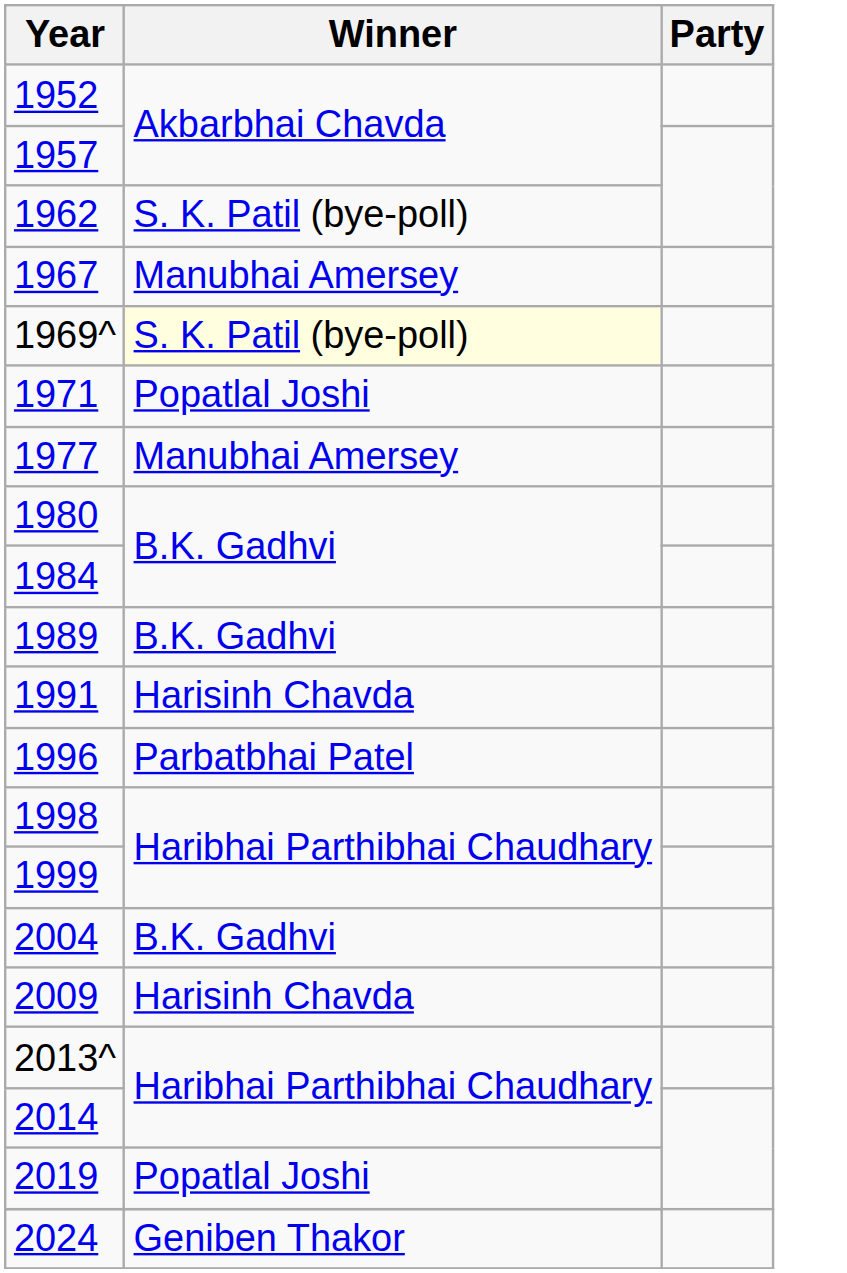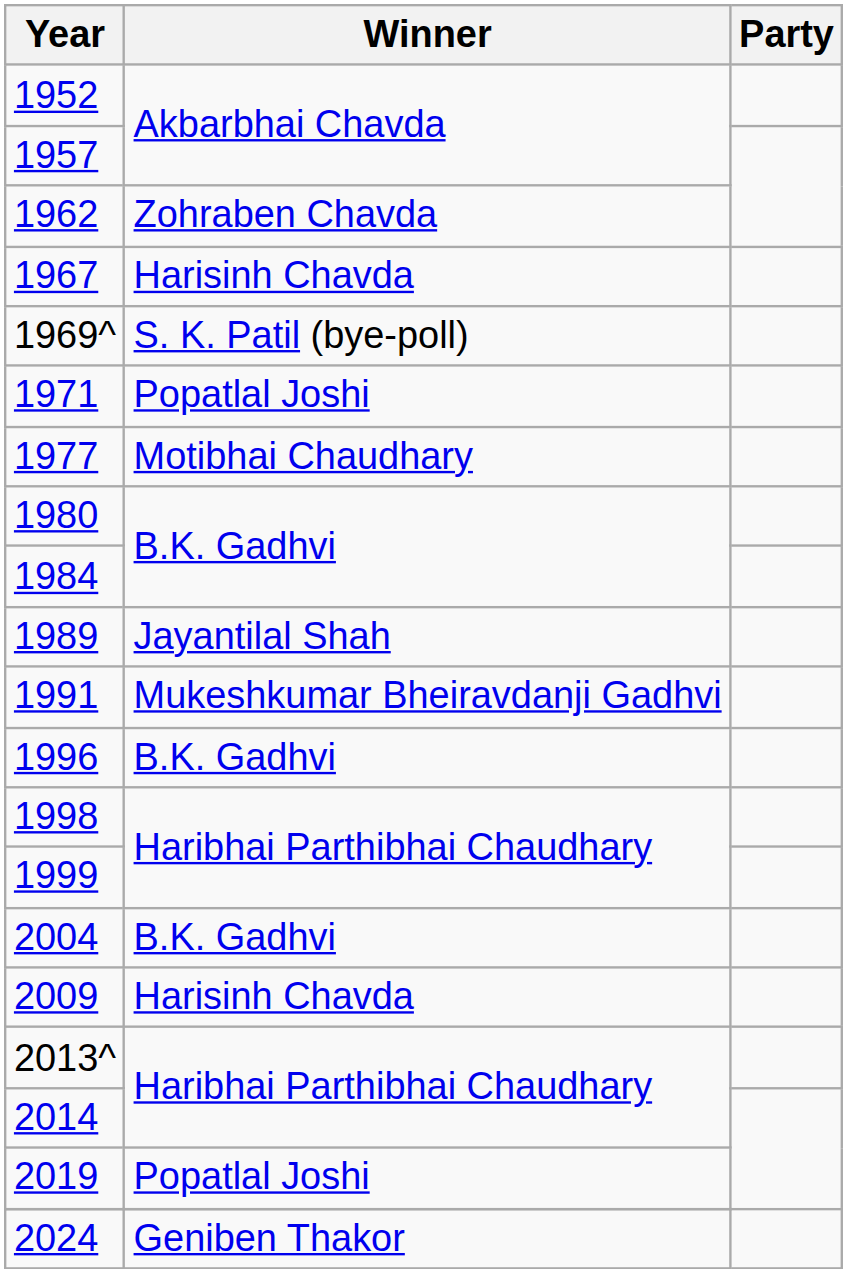1962 | Winner: S. K. Patil (bye-poll) -> Zohraben Chavda
1967 | Winner: Manubhai Amersey -> Harisinh Chavda
1969^ | Winner: lightyellow background -> no background
1977 | Winner: Manubhai Amersey -> Motibhai Chaudhary
1989 | Winner: B.K. Gadhvi -> Jayantilal Shah
1991 | Winner: Harisinh Chavda -> Mukeshkumar Bheiravdanji Gadhvi
1996 | Winner: Parbatbhai Patel -> B.K. Gadhvi
